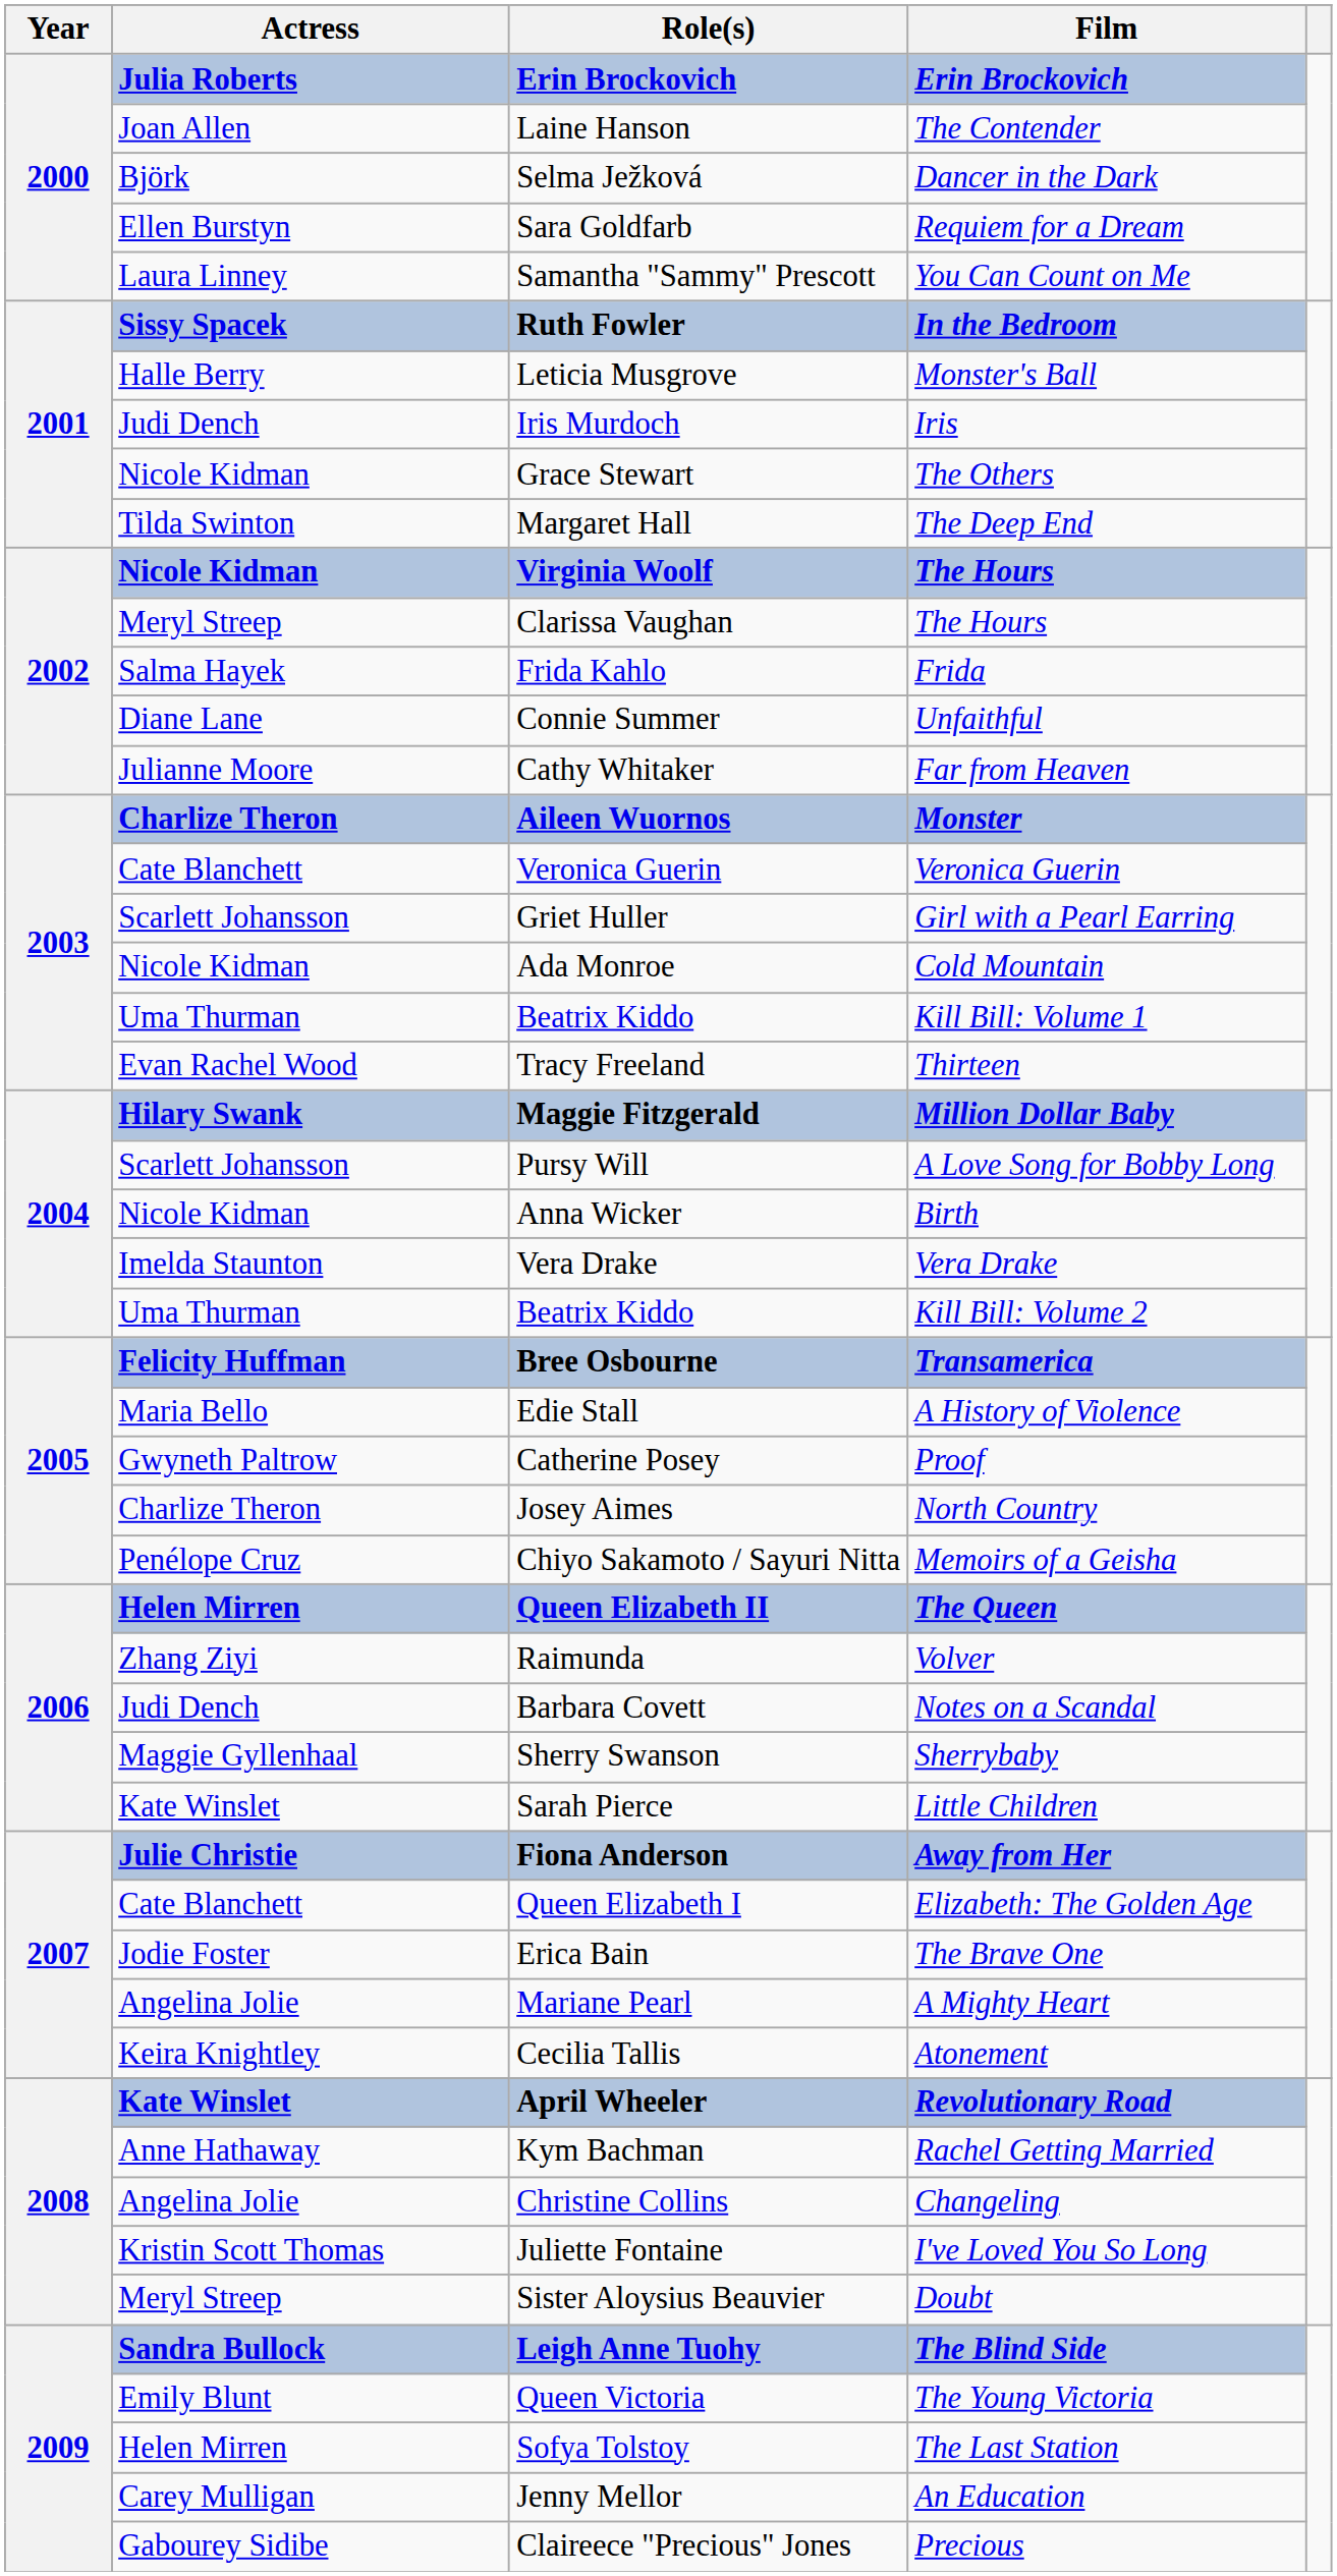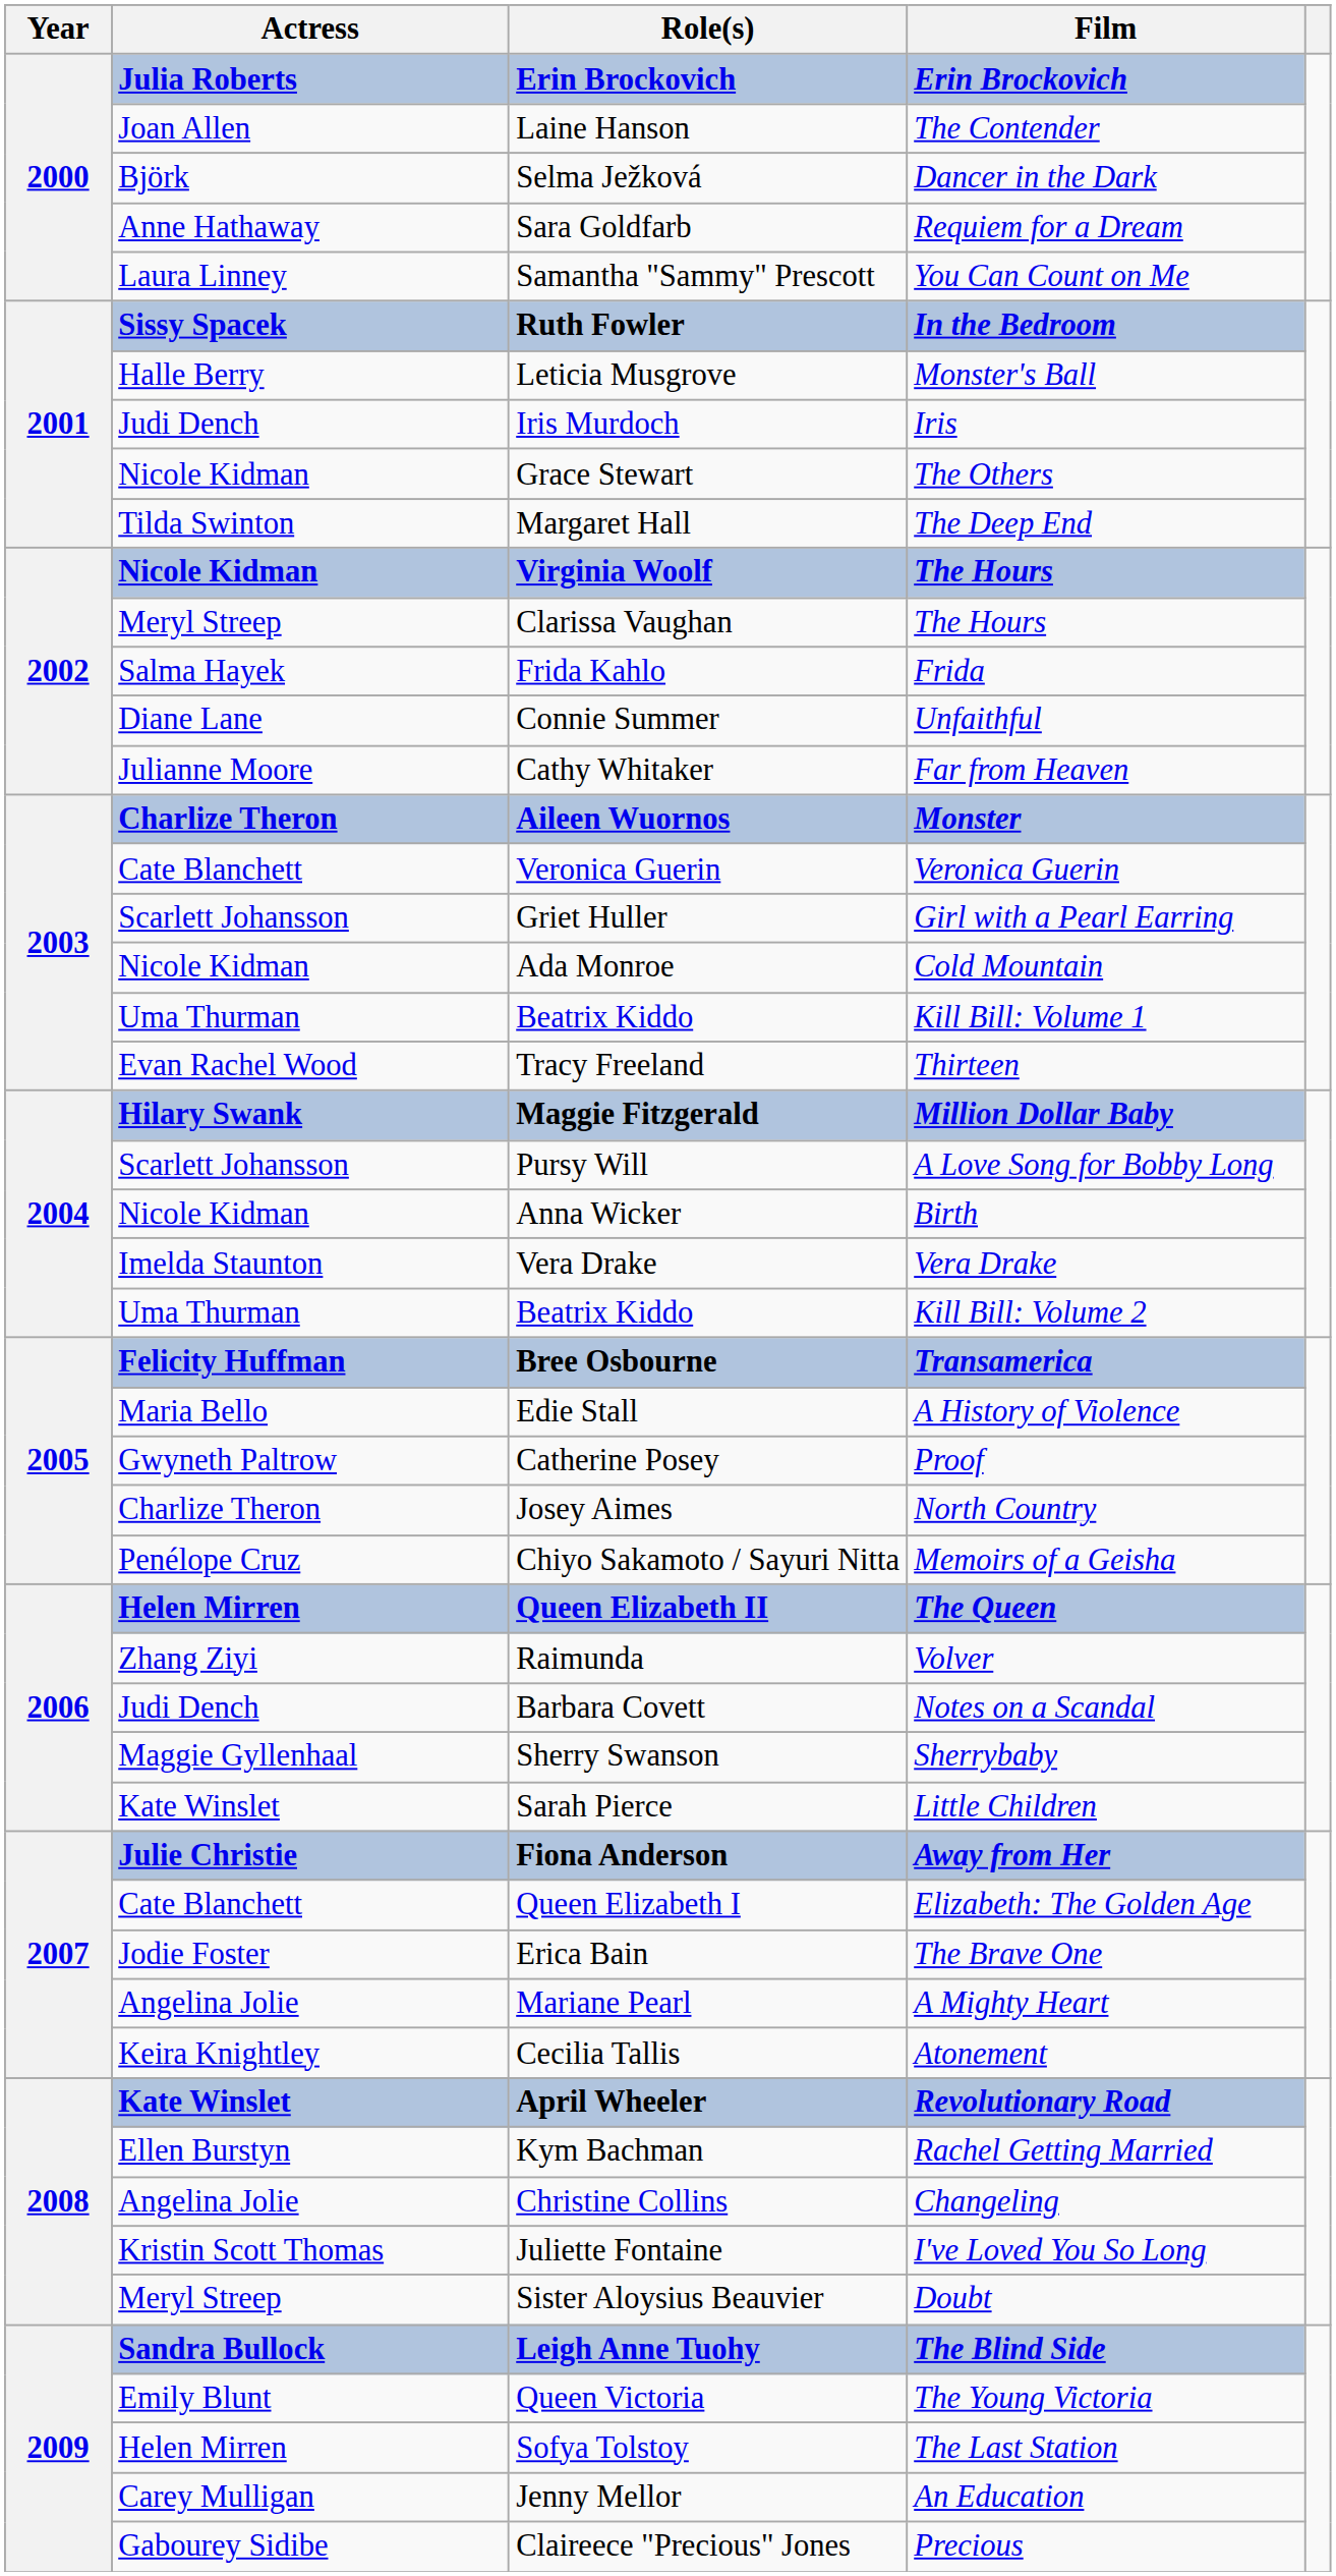Sara Goldfarb | Actress: Ellen Burstyn -> Anne Hathaway
Kym Bachman | Actress: Anne Hathaway -> Ellen Burstyn
